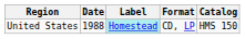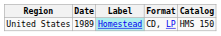United States | Date: 1988 -> 1989
